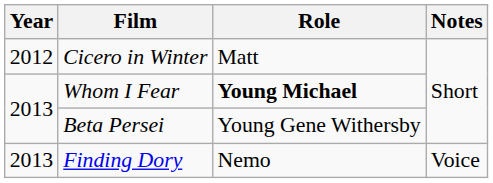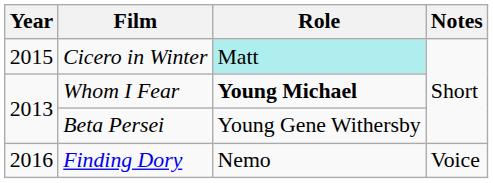Cicero in Winter | Year: 2012 -> 2015
Cicero in Winter | Role: no background -> paleturquoise background
Finding Dory | Year: 2013 -> 2016
